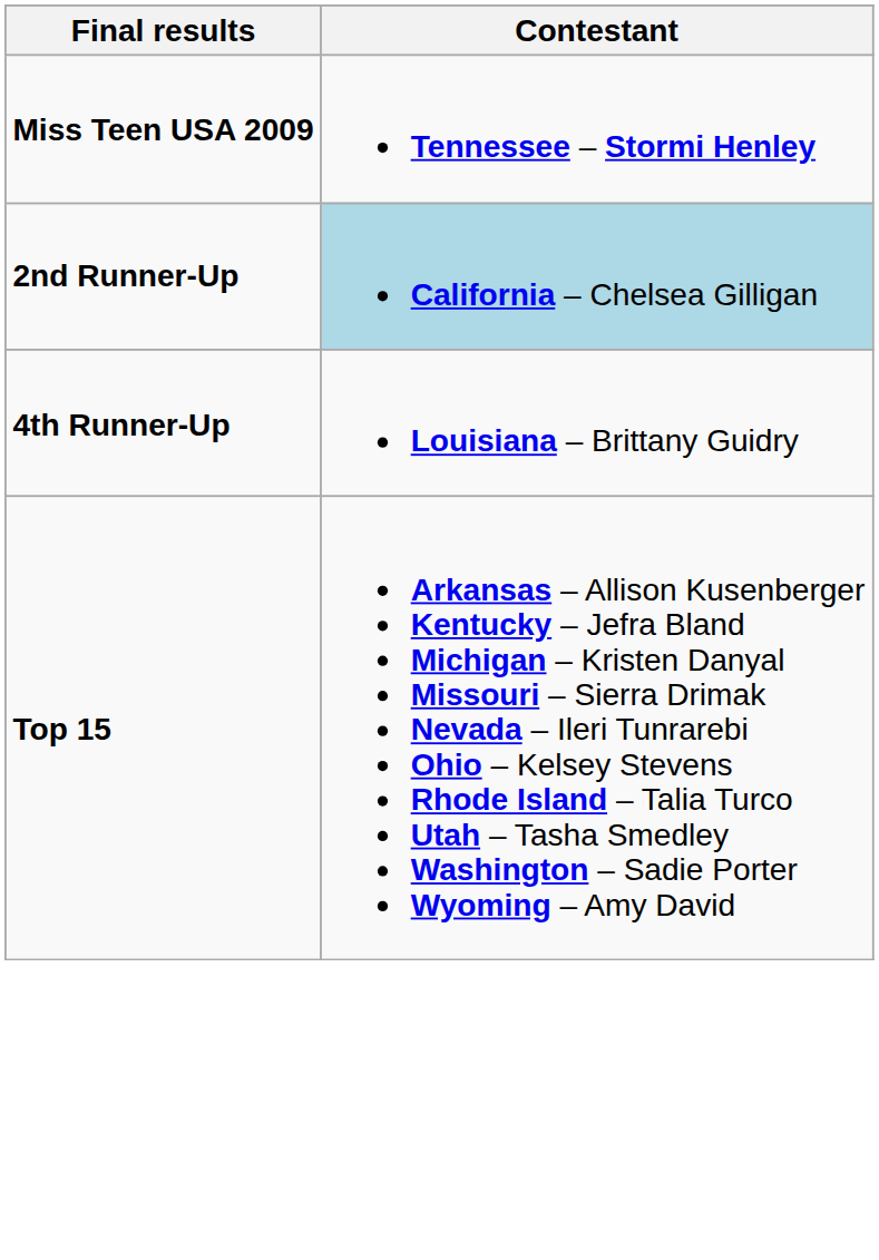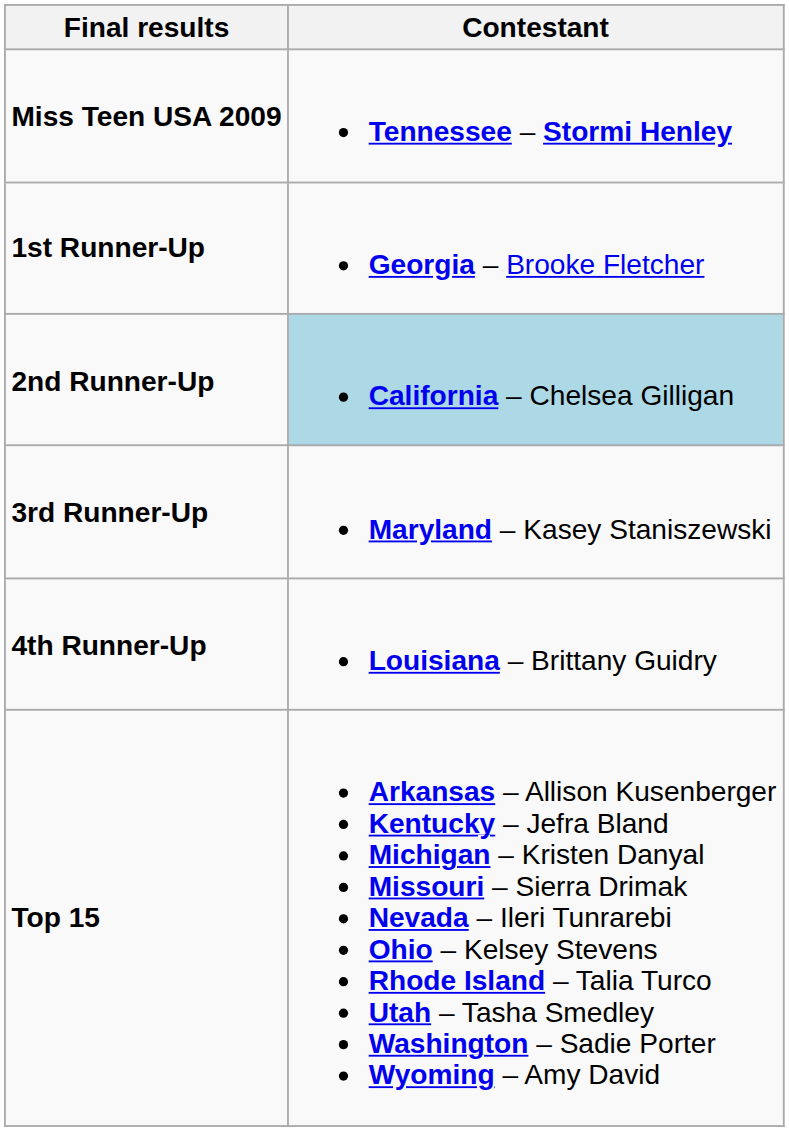+ row: 1st Runner-Up | Georgia – Brooke Fletcher
+ row: 3rd Runner-Up | Maryland – Kasey Staniszewski
